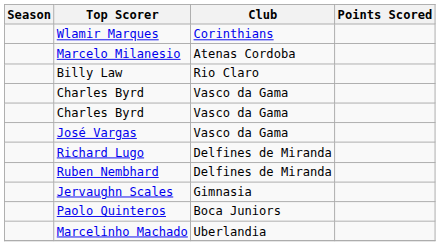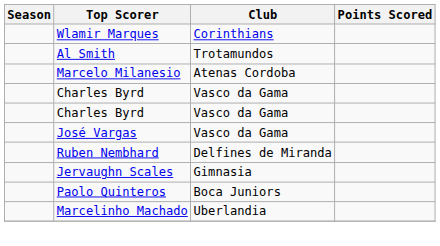+ row: Al Smith | Trotamundos
- row: Billy Law | Rio Claro
- row: Richard Lugo | Delfines de Miranda
